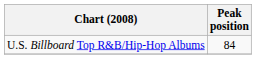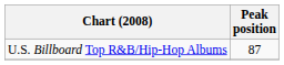U.S. Billboard Top R&B/Hip-Hop Albums | Peak position: 84 -> 87
